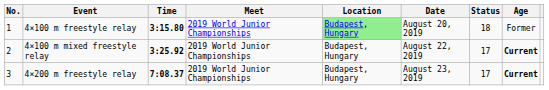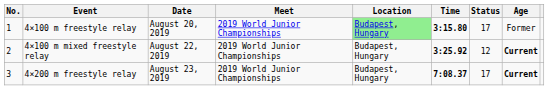columns swapped: Time <-> Date
4×100 m freestyle relay | Status: 18 -> 17
4×100 m mixed freestyle relay | Status: 17 -> 12
